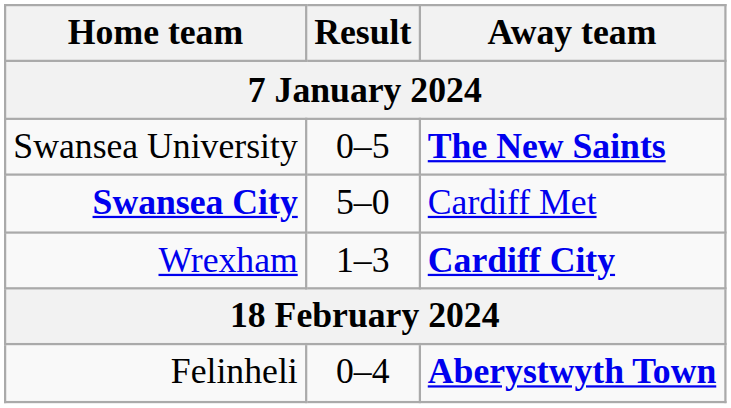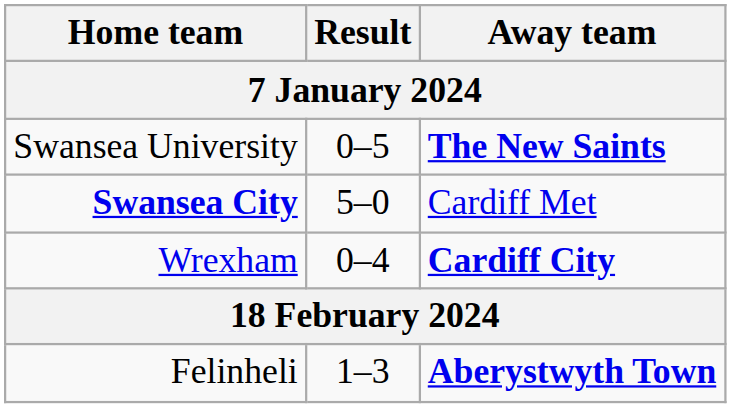Wrexham | Result: 1–3 -> 0–4
Felinheli | Result: 0–4 -> 1–3
